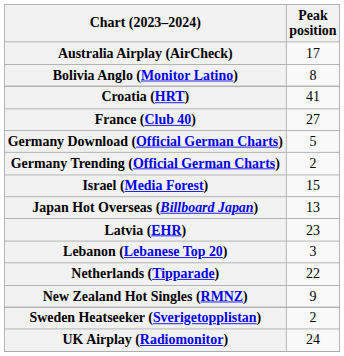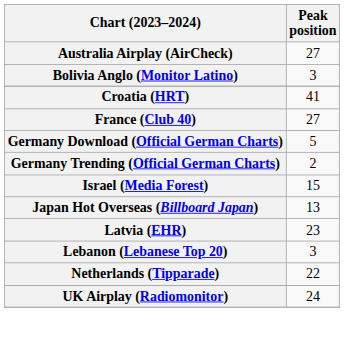Australia Airplay (AirCheck) | Peak position: 17 -> 27
Bolivia Anglo (Monitor Latino) | Peak position: 8 -> 3
- row: New Zealand Hot Singles (RMNZ) | 9
- row: Sweden Heatseeker (Sverigetopplistan) | 2
